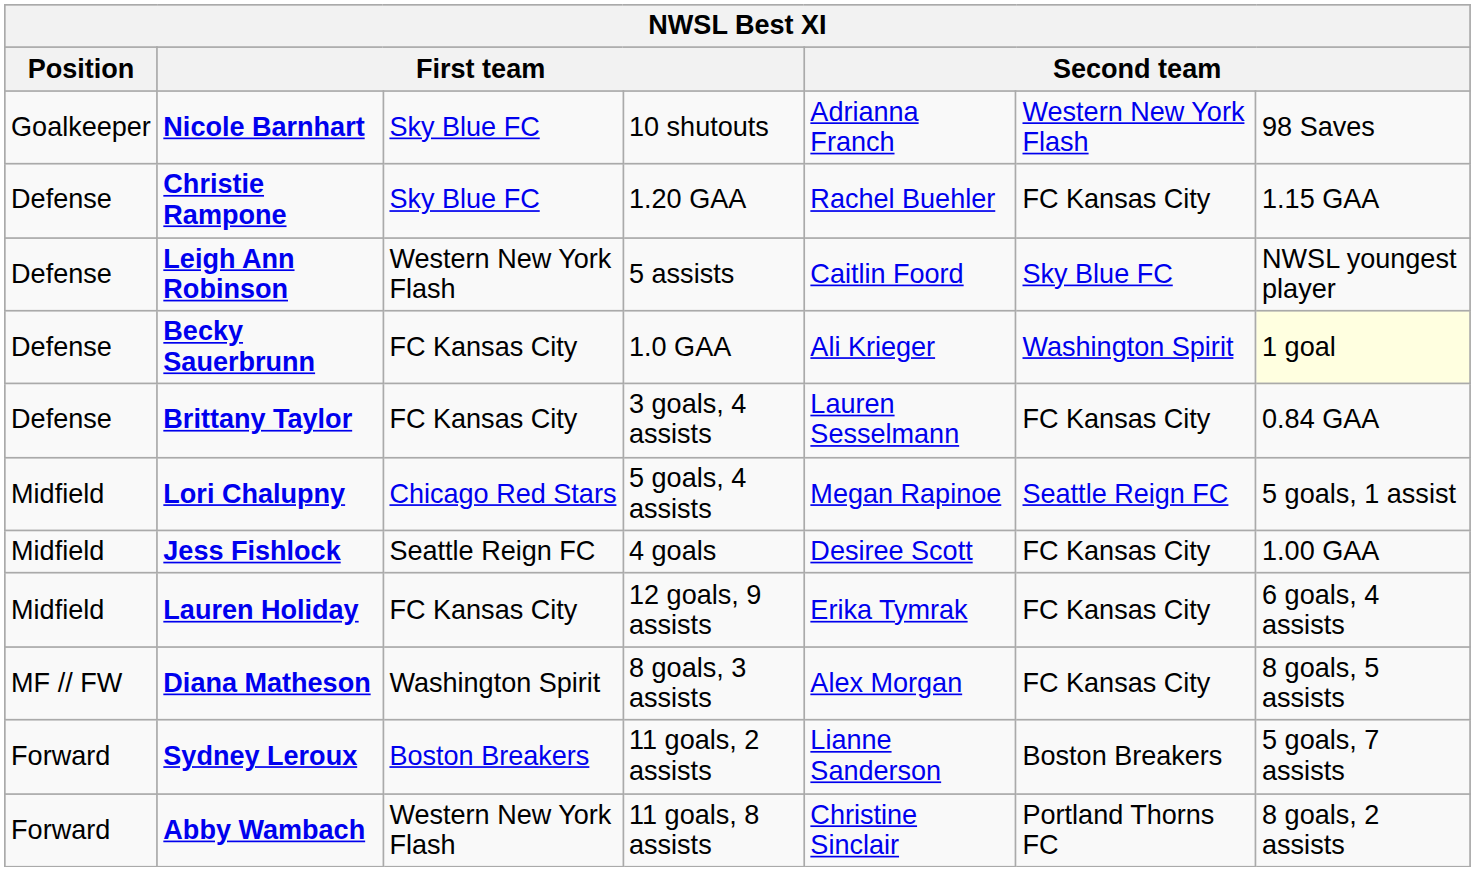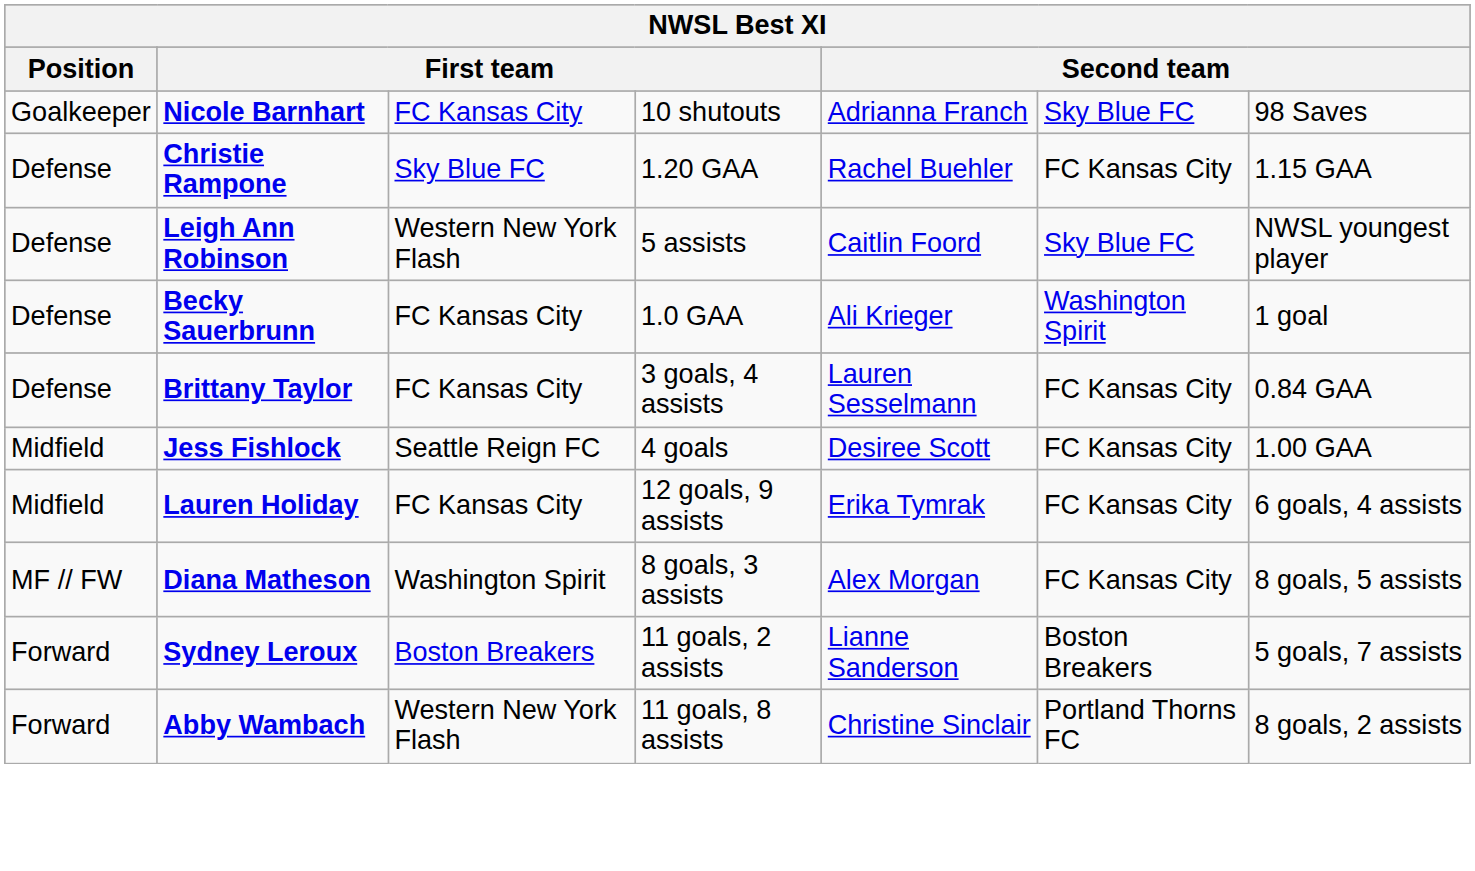Nicole Barnhart | column 3: Sky Blue FC -> FC Kansas City
Nicole Barnhart | column 6: Western New York Flash -> Sky Blue FC
Becky Sauerbrunn | column 7: lightyellow background -> no background
- row: Midfield | Lori Chalupny | Chicago Red Stars | 5 goals, 4 assists | Megan Rapinoe | Seattle Reign FC | 5 goals, 1 assist
